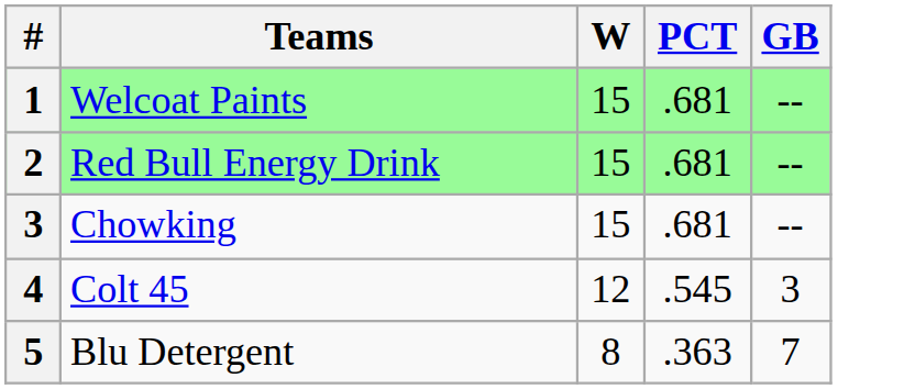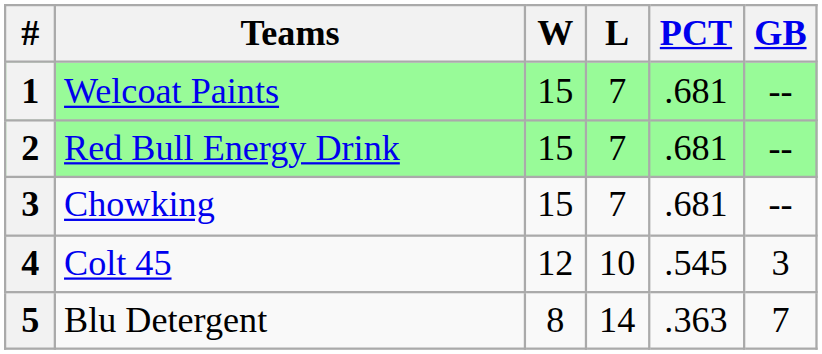+ column: L | 7 | 7 | 7 | 10 | 14
